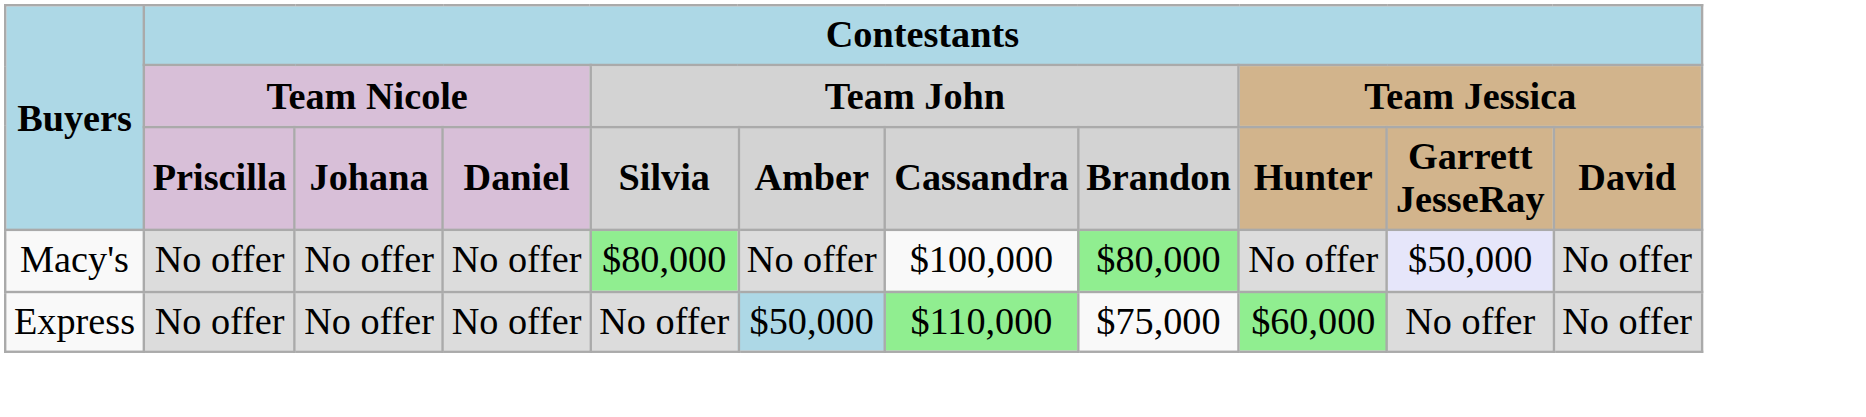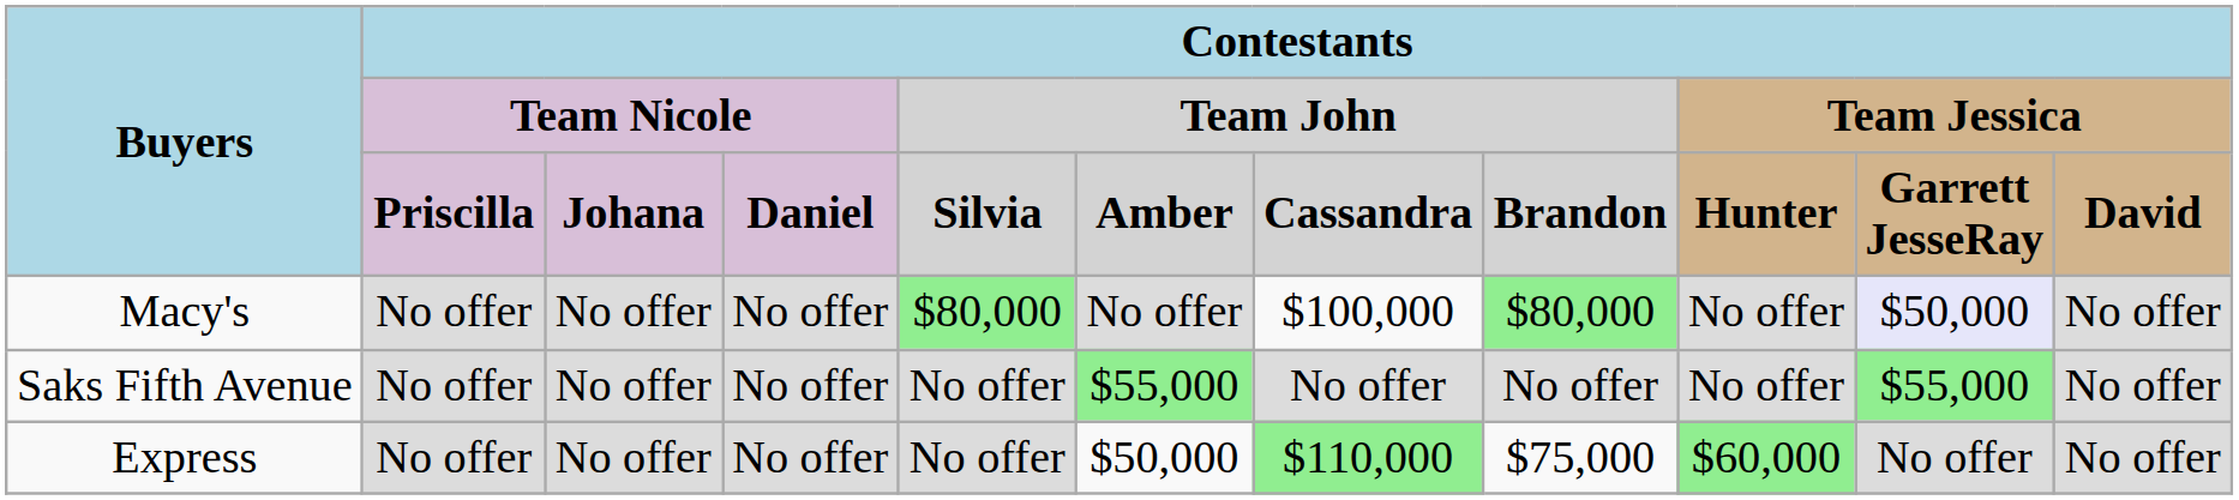+ row: Saks Fifth Avenue | No offer | No offer | No offer | No offer | $55,000 | No offer | No offer | No offer | $55,000 | No offer
Express | column 6: lightblue background -> no background
